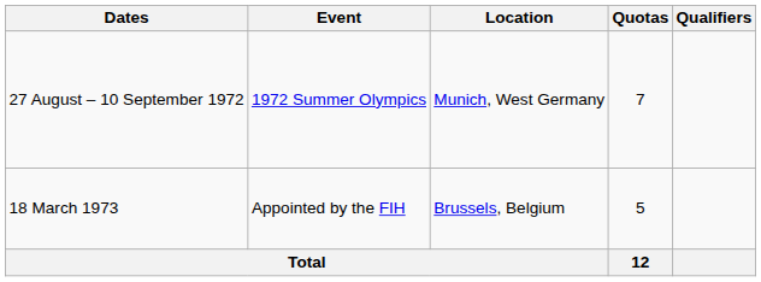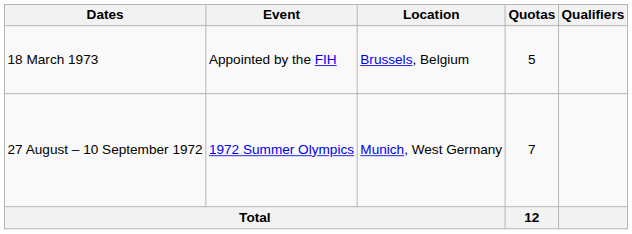rows swapped: 27 August – 10 September 1972 <-> 18 March 1973
